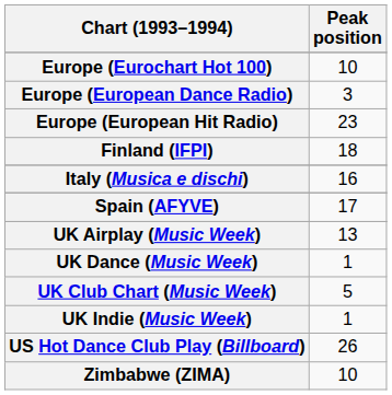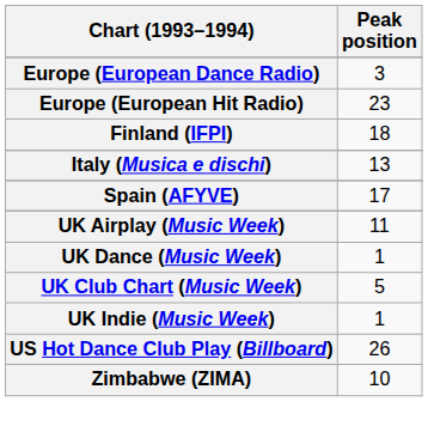- row: Europe (Eurochart Hot 100) | 10
Italy (Musica e dischi) | Peak position: 16 -> 13
UK Airplay (Music Week) | Peak position: 13 -> 11
